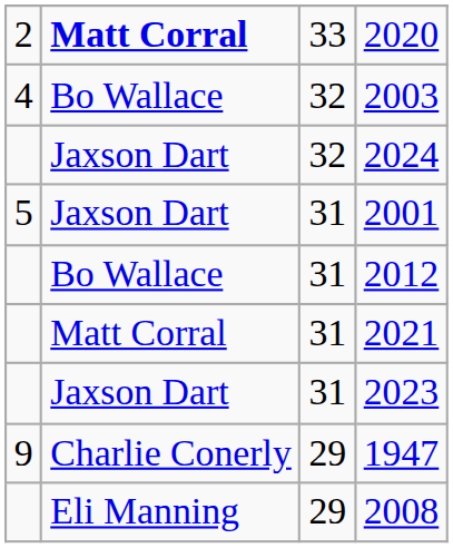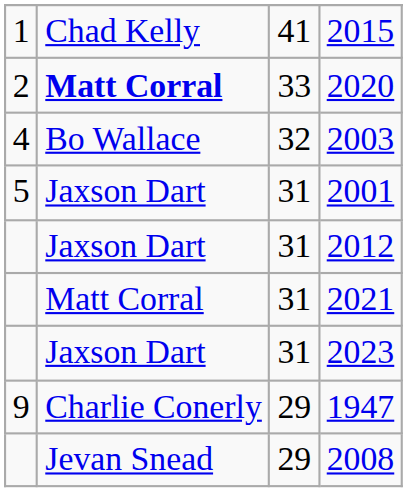+ row: 1 | Chad Kelly | 41 | 2015
- row: Jaxson Dart | 32 | 2024
2012 | column 2: Bo Wallace -> Jaxson Dart
2008 | column 2: Eli Manning -> Jevan Snead
